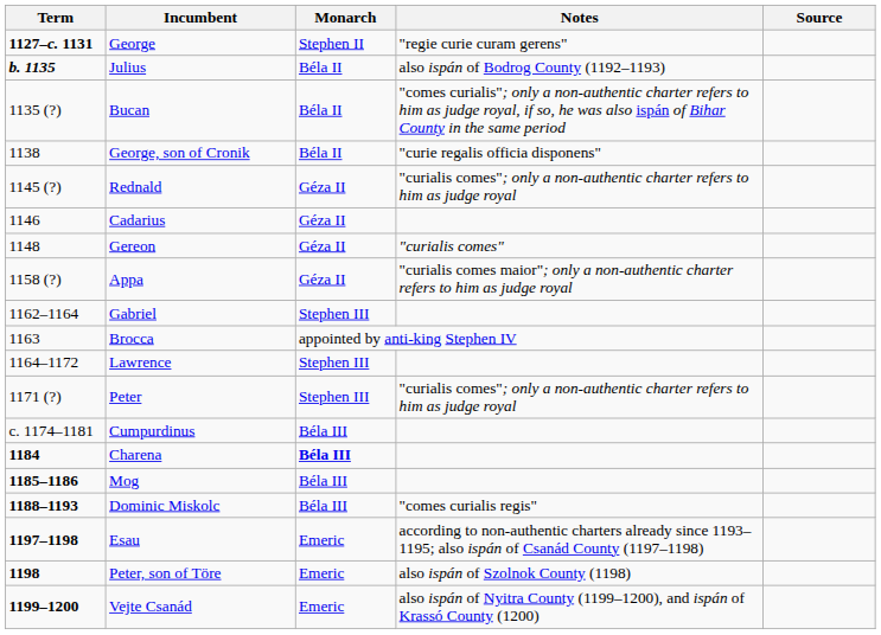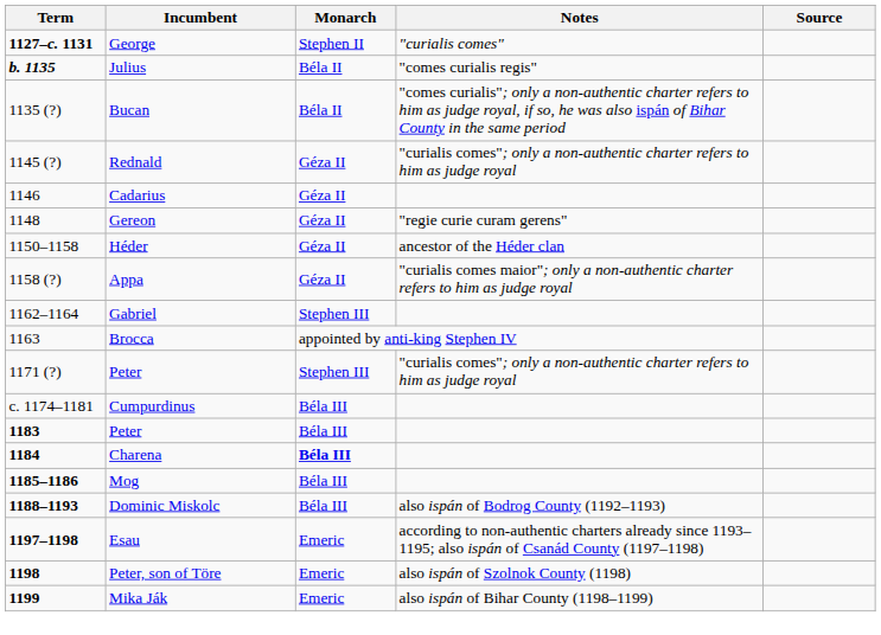George | Notes: "regie curie curam gerens" -> "curialis comes"
Julius | Notes: also ispán of Bodrog County (1192–1193) -> "comes curialis regis"
- row: 1138 | George, son of Cronik | Béla II | "curie regalis officia disponens"
Gereon | Notes: "curialis comes" -> "regie curie curam gerens"
+ row: 1150–1158 | Héder | Géza II | ancestor of the Héder clan
- row: 1164–1172 | Lawrence | Stephen III
+ row: 1183 | Peter | Béla III
Dominic Miskolc | Notes: "comes curialis regis" -> also ispán of Bodrog County (1192–1193)
+ row: 1199 | Mika Ják | Emeric | also ispán of Bihar County (1198–1199)
- row: 1199–1200 | Vejte Csanád | Emeric | also ispán of Nyitra County (1199–1200), and ispán of Krassó County (1200)
